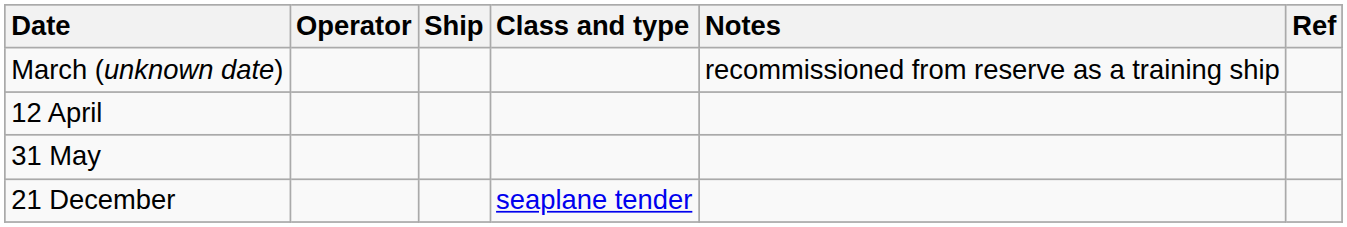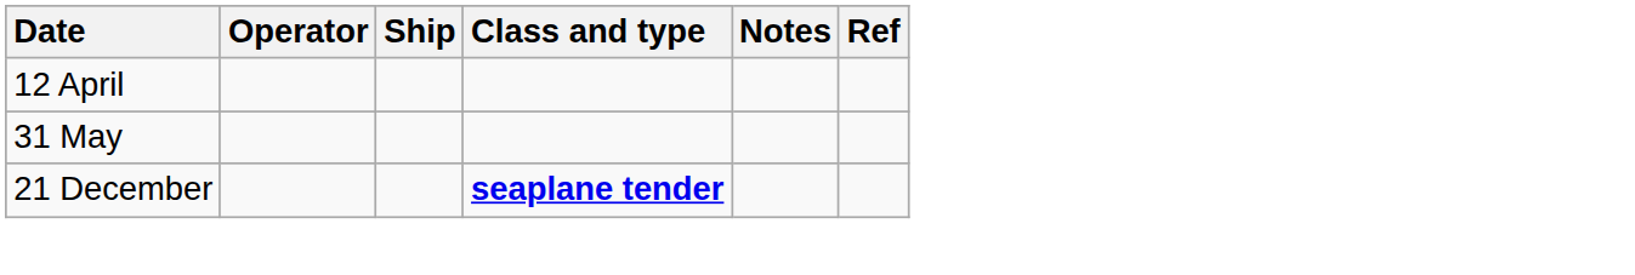- row: March (unknown date) | recommissioned from reserve as a training ship
21 December | Class and type: normal -> bold
